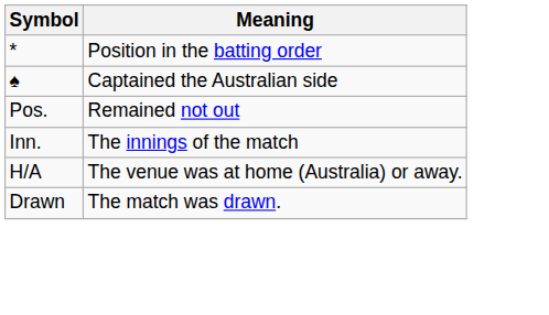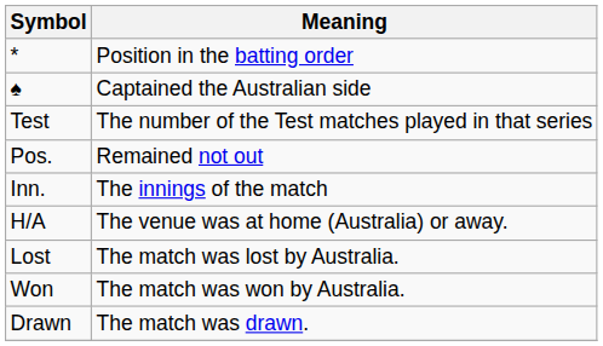+ row: Test | The number of the Test matches played in that series
+ row: Lost | The match was lost by Australia.
+ row: Won | The match was won by Australia.
